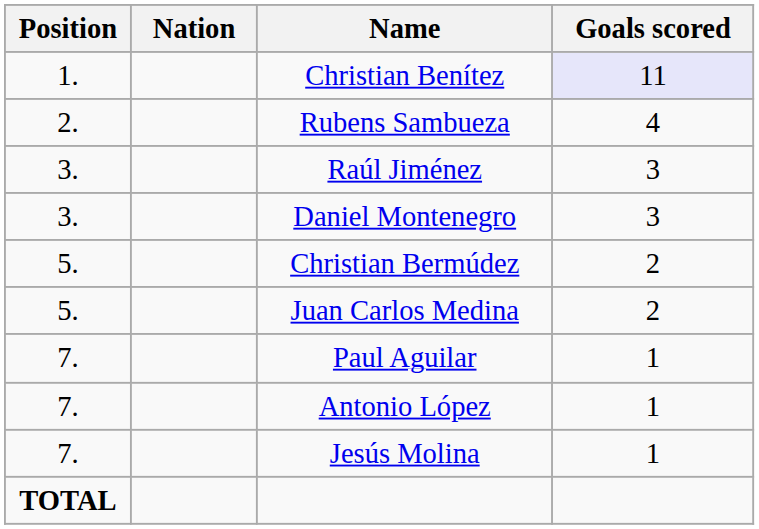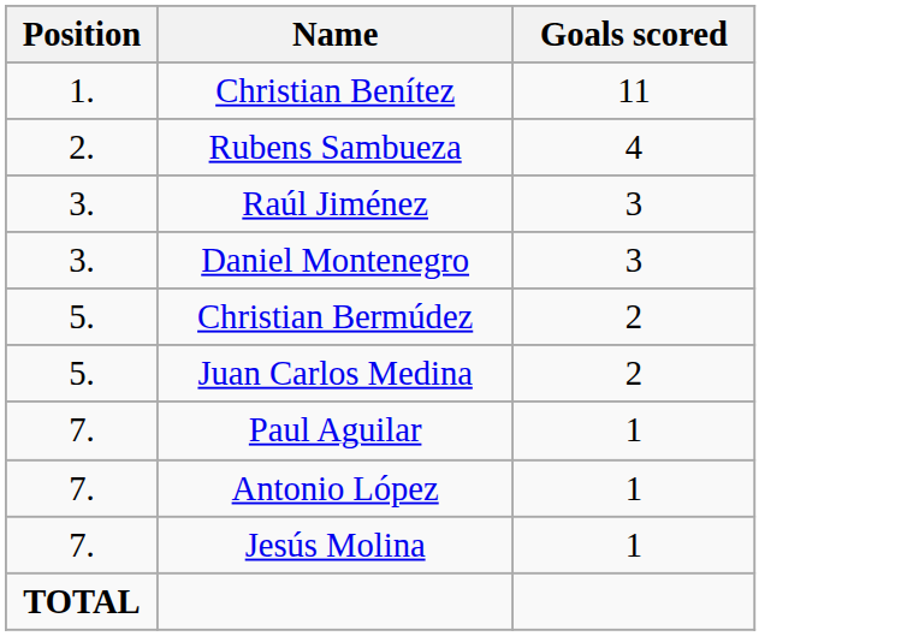- column: Nation
Christian Benítez | Goals scored: lavender background -> no background
